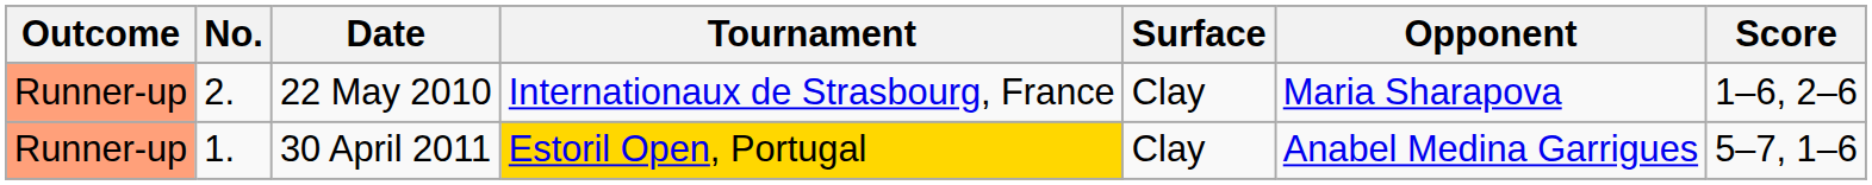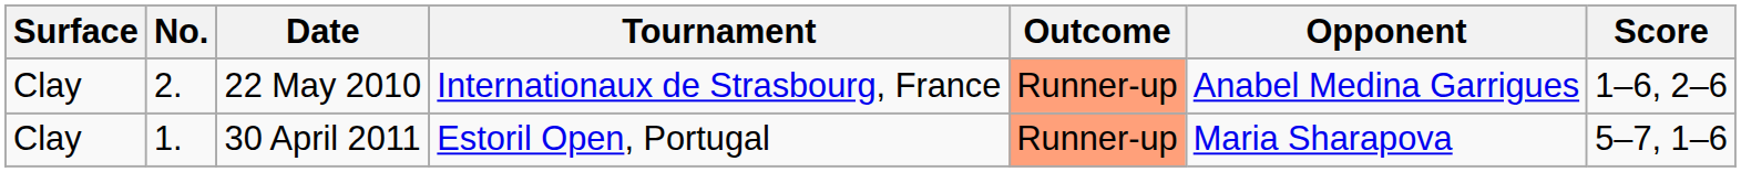columns swapped: Outcome <-> Surface
22 May 2010 | Opponent: Maria Sharapova -> Anabel Medina Garrigues
30 April 2011 | Tournament: gold background -> no background
30 April 2011 | Opponent: Anabel Medina Garrigues -> Maria Sharapova
